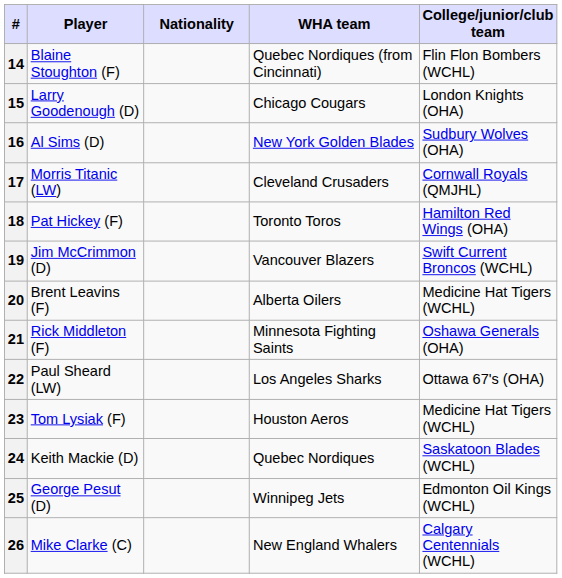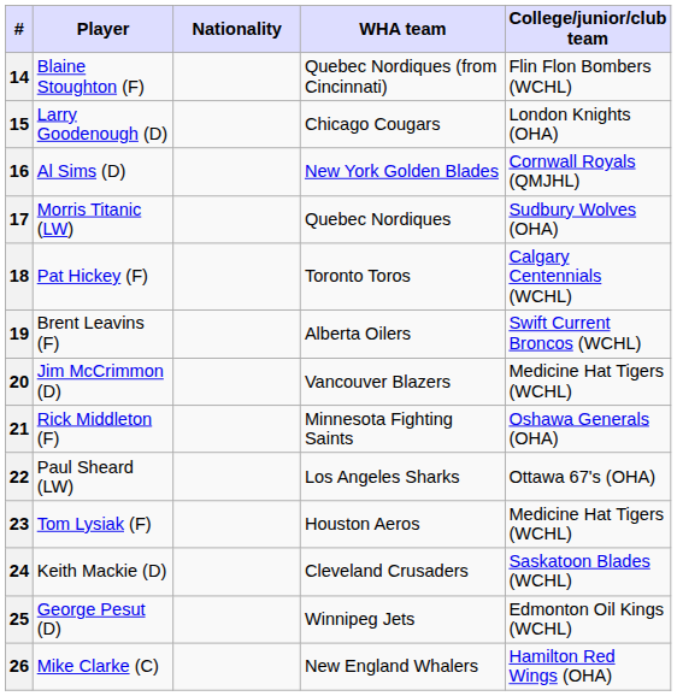16 | College/junior/club team: Sudbury Wolves (OHA) -> Cornwall Royals (QMJHL)
17 | WHA team: Cleveland Crusaders -> Quebec Nordiques
17 | College/junior/club team: Cornwall Royals (QMJHL) -> Sudbury Wolves (OHA)
18 | College/junior/club team: Hamilton Red Wings (OHA) -> Calgary Centennials (WCHL)
19 | Player: Jim McCrimmon (D) -> Brent Leavins (F)
19 | WHA team: Vancouver Blazers -> Alberta Oilers
20 | Player: Brent Leavins (F) -> Jim McCrimmon (D)
20 | WHA team: Alberta Oilers -> Vancouver Blazers
24 | WHA team: Quebec Nordiques -> Cleveland Crusaders
26 | College/junior/club team: Calgary Centennials (WCHL) -> Hamilton Red Wings (OHA)
